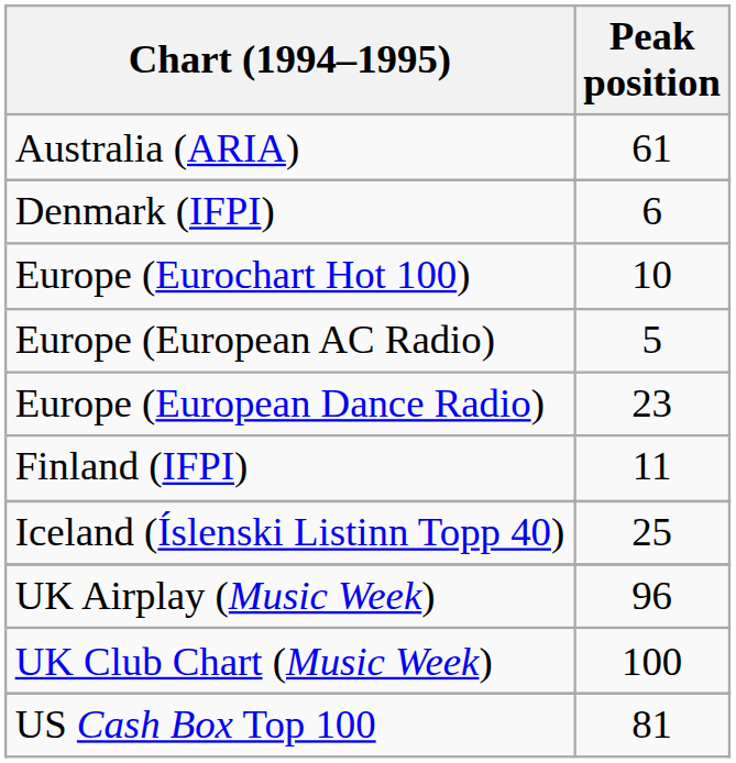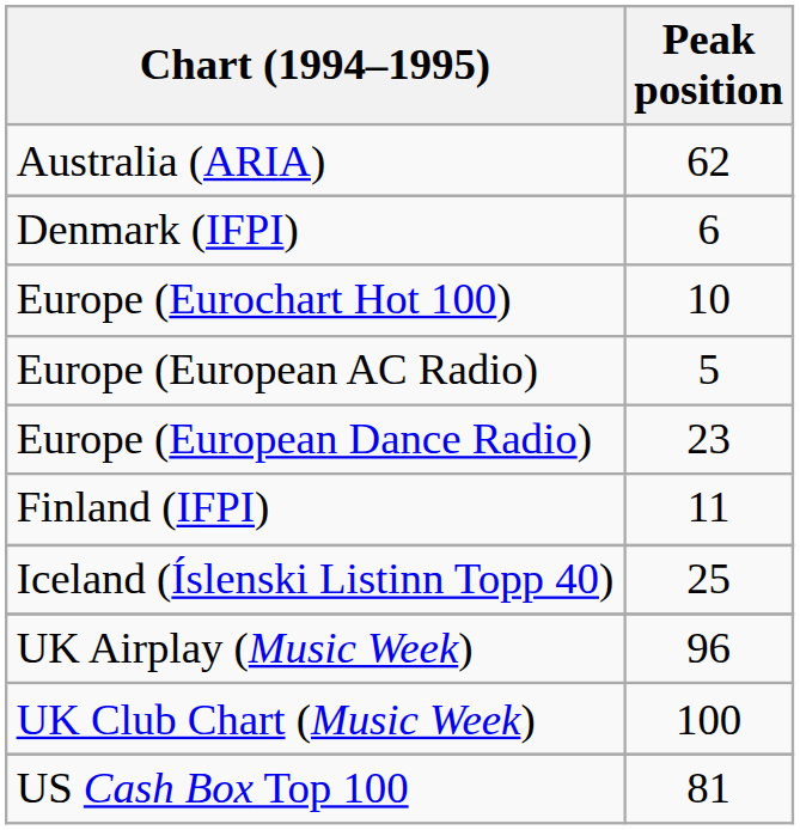Australia (ARIA) | Peak position: 61 -> 62
